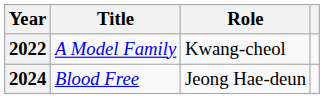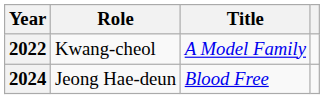columns swapped: Title <-> Role
